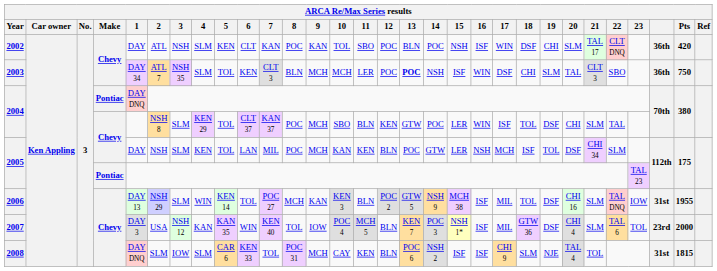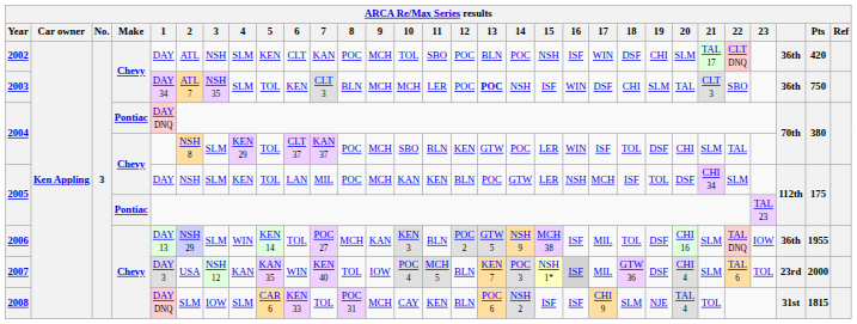2002 | 9: KAN -> MCH
2006 | column 28: 31st -> 36th
2007 | 16: no background -> lightgrey background
